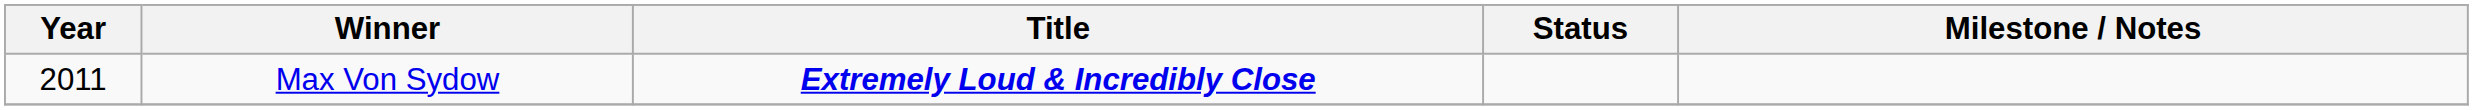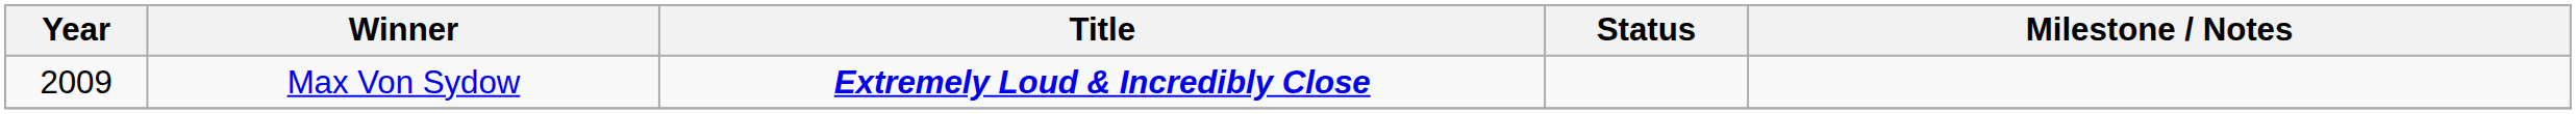Max Von Sydow | Year: 2011 -> 2009
